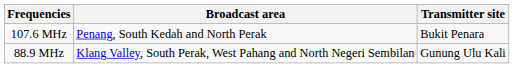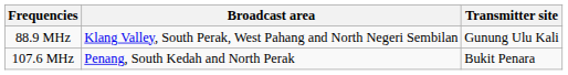rows swapped: 88.9 MHz <-> 107.6 MHz
